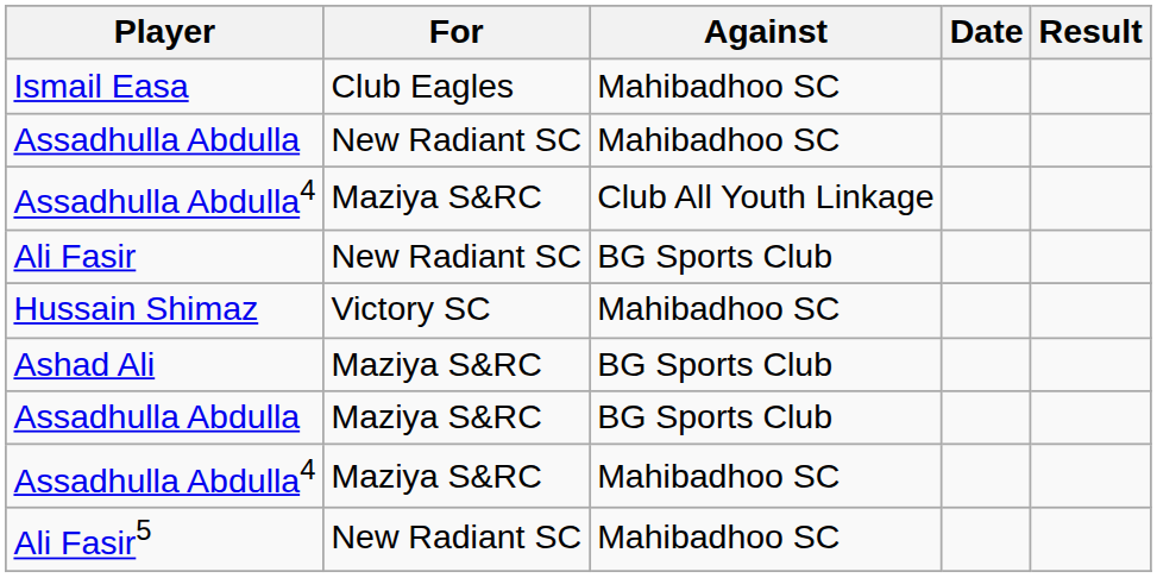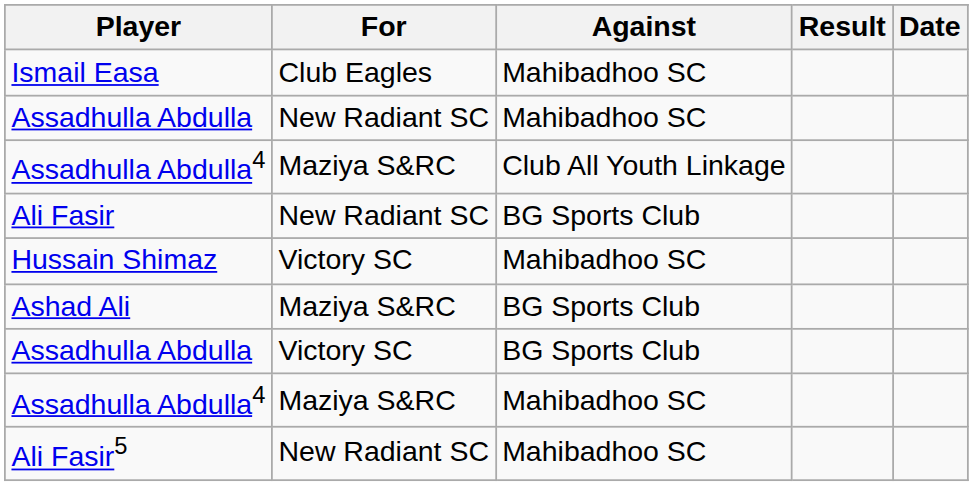columns swapped: Result <-> Date
Assadhulla Abdulla / BG Sports Club | For: Maziya S&RC -> Victory SC
